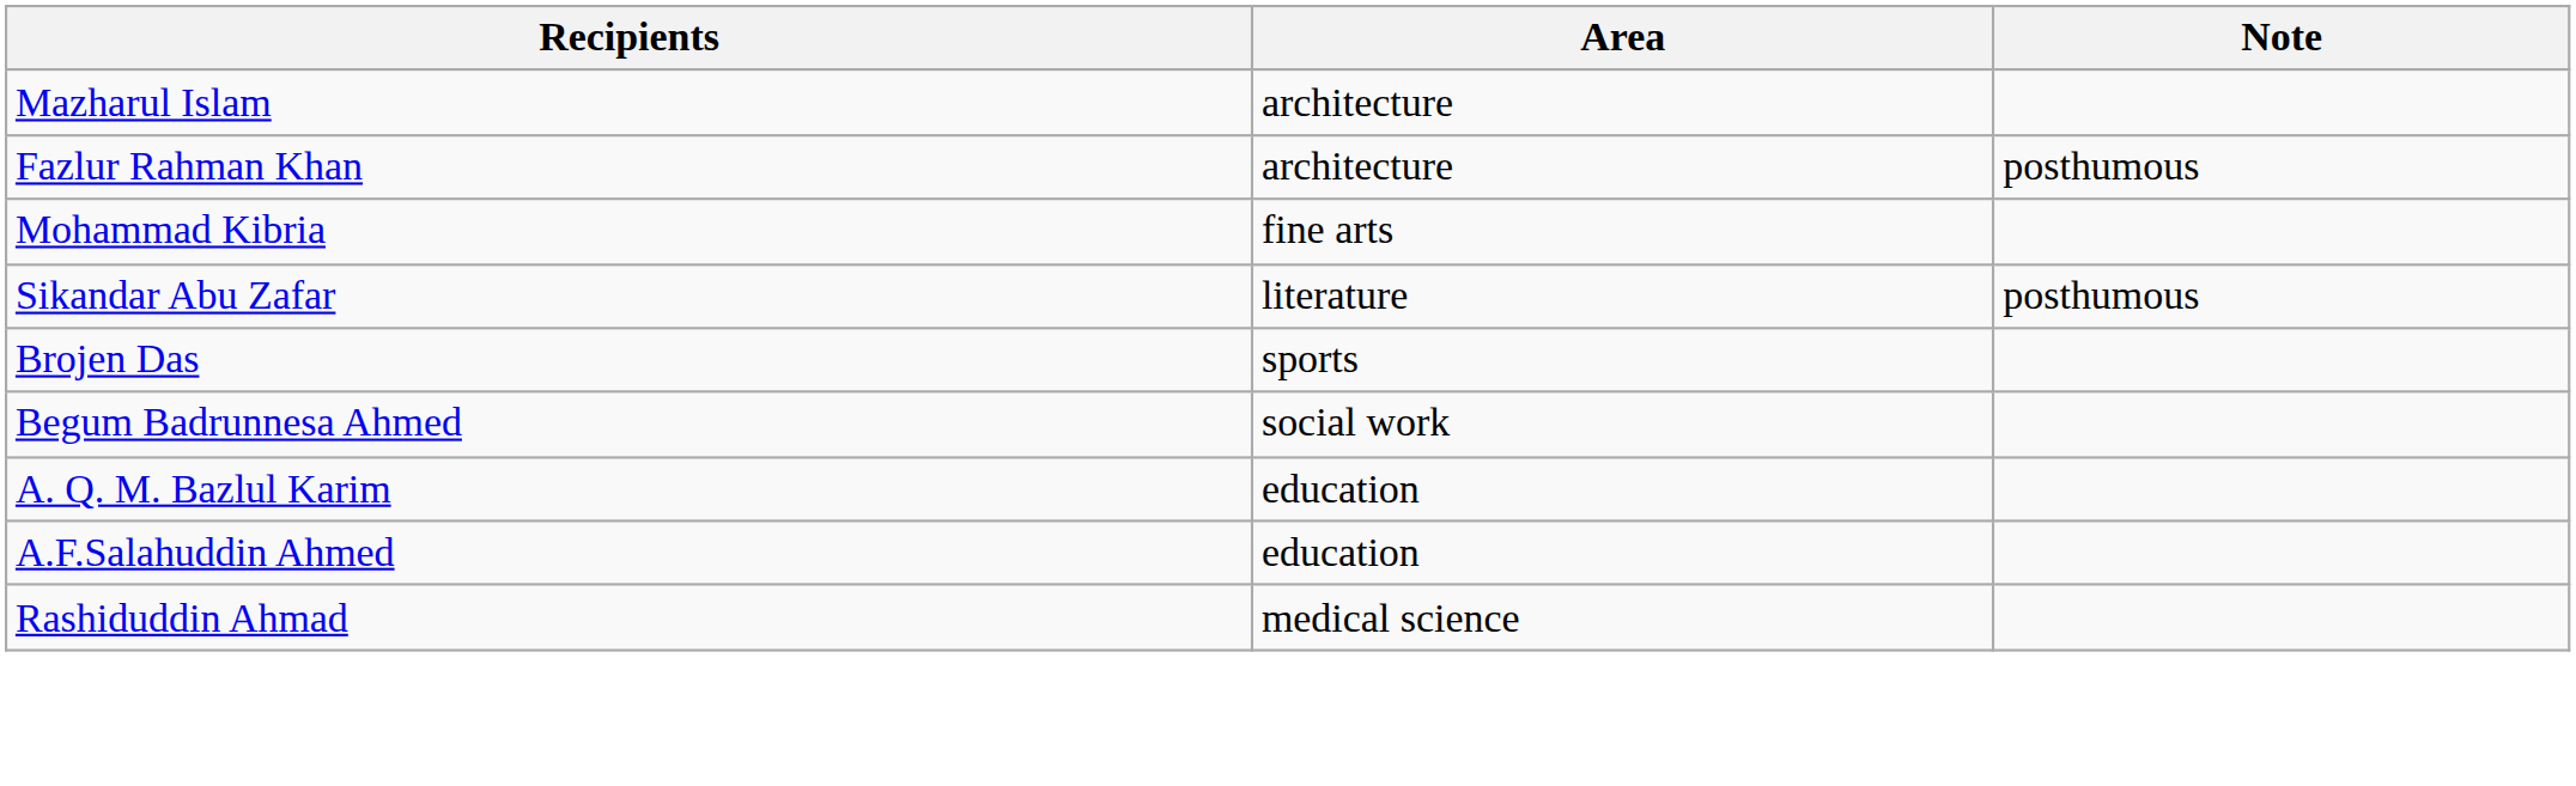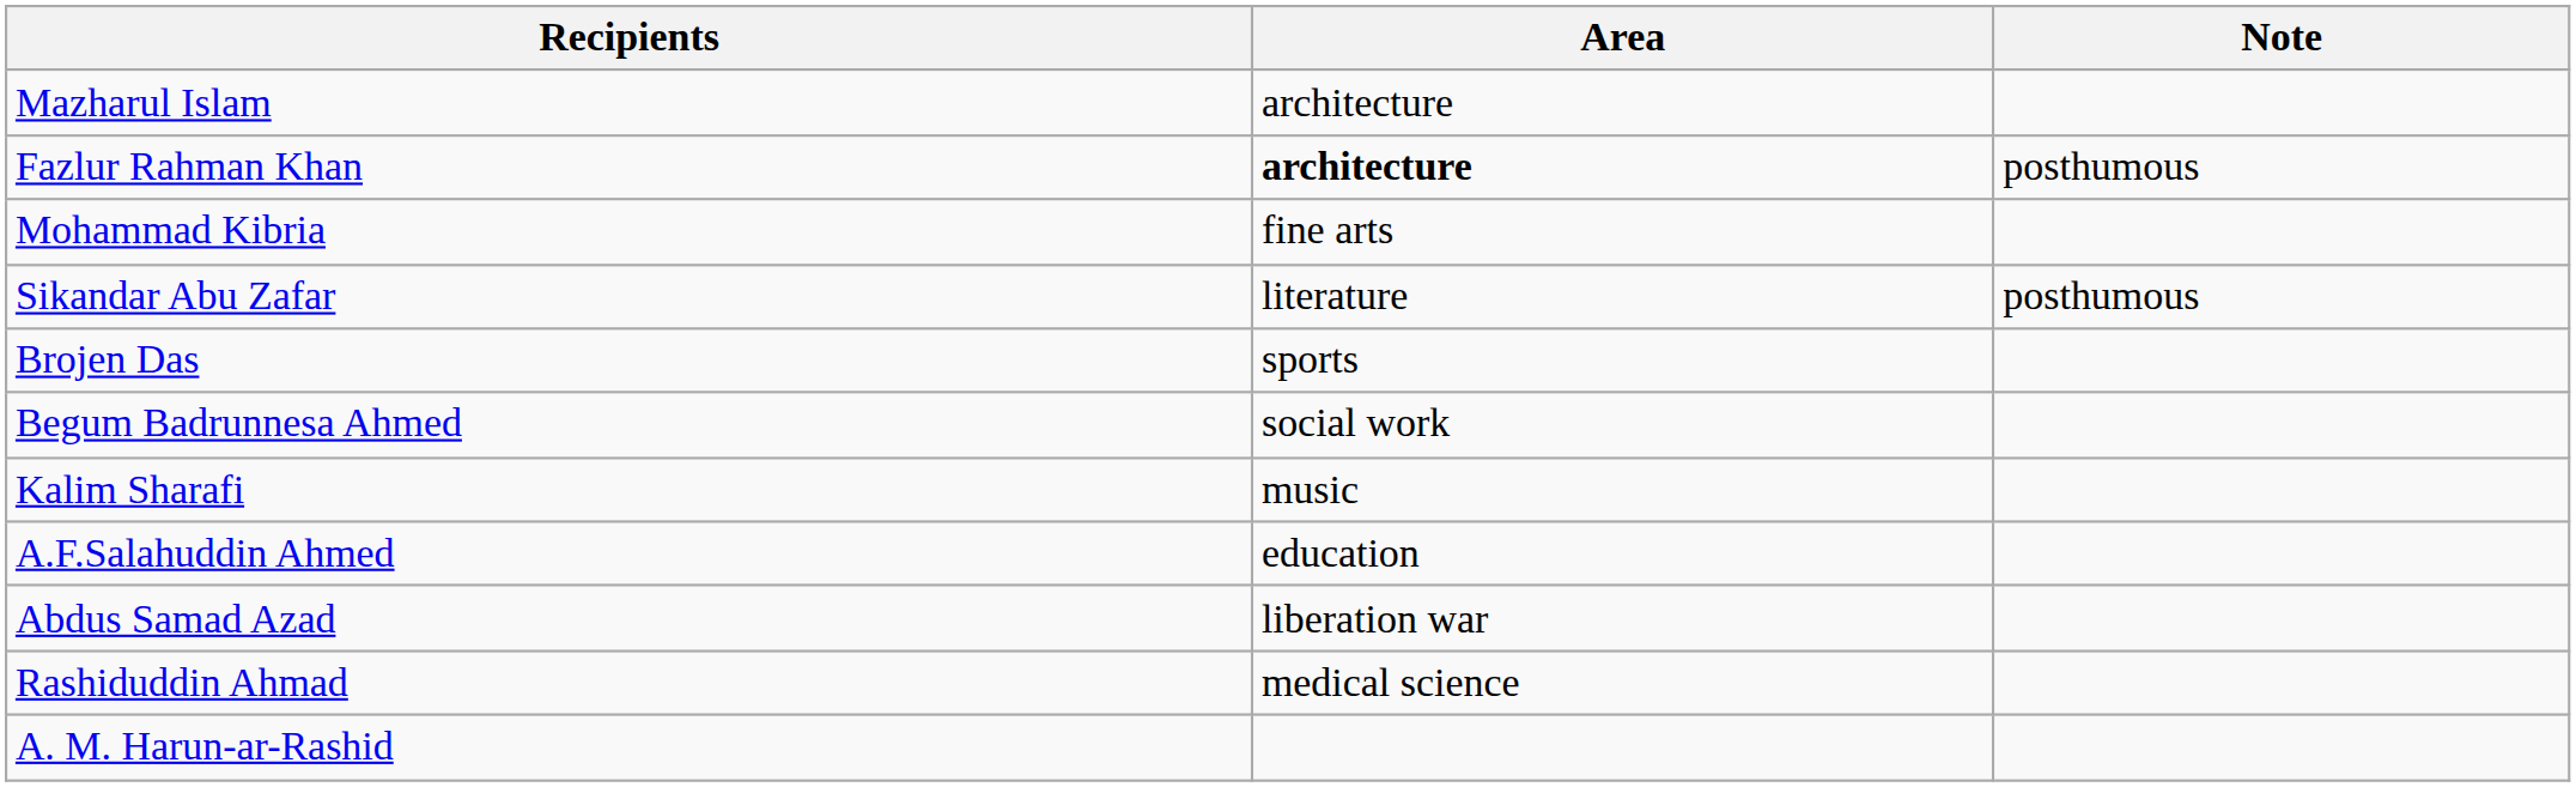Fazlur Rahman Khan | Area: normal -> bold
+ row: Kalim Sharafi | music
- row: A. Q. M. Bazlul Karim | education
+ row: Abdus Samad Azad | liberation war
+ row: A. M. Harun-ar-Rashid
